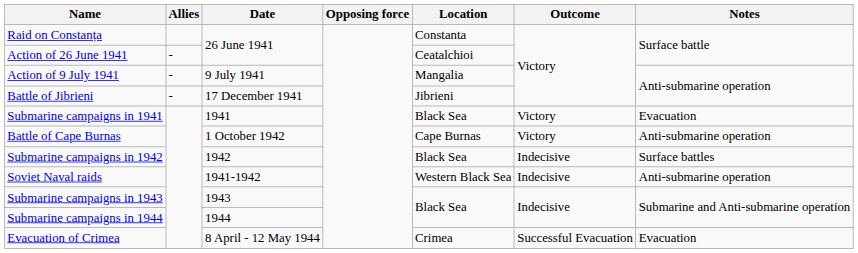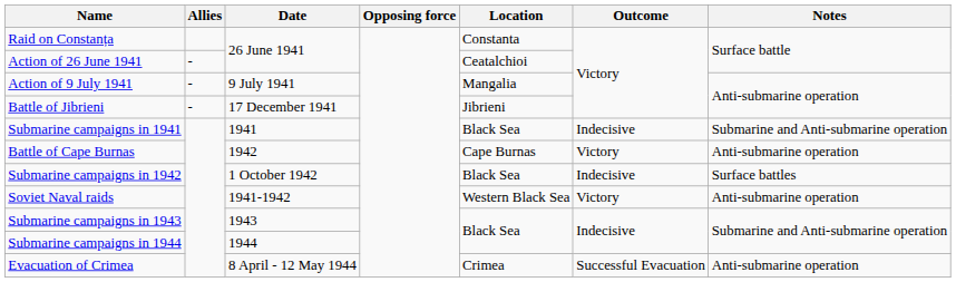Submarine campaigns in 1941 | Outcome: Victory -> Indecisive
Submarine campaigns in 1941 | Notes: Evacuation -> Submarine and Anti-submarine operation
Battle of Cape Burnas | Date: 1 October 1942 -> 1942
Submarine campaigns in 1942 | Date: 1942 -> 1 October 1942
Soviet Naval raids | Outcome: Indecisive -> Victory
Evacuation of Crimea | Notes: Evacuation -> Anti-submarine operation
